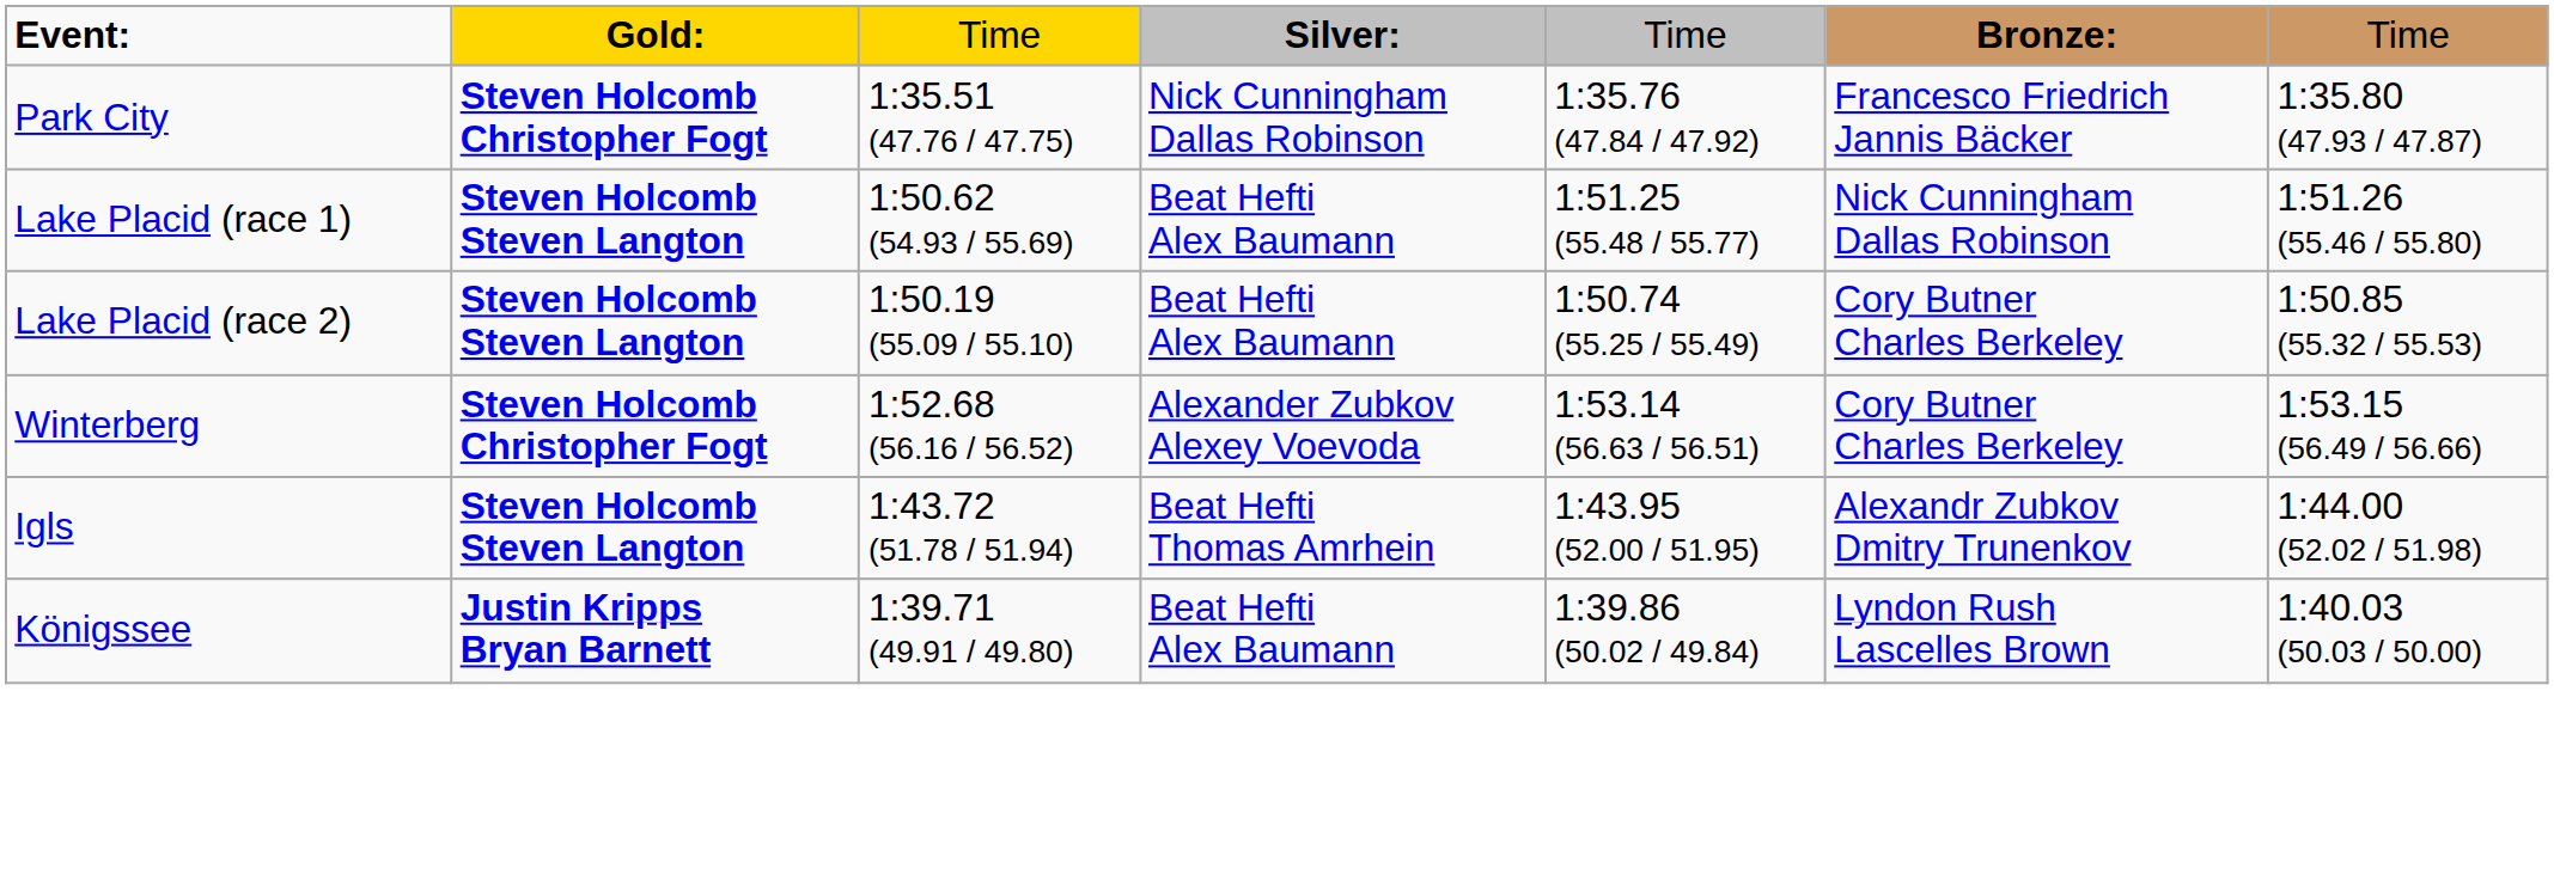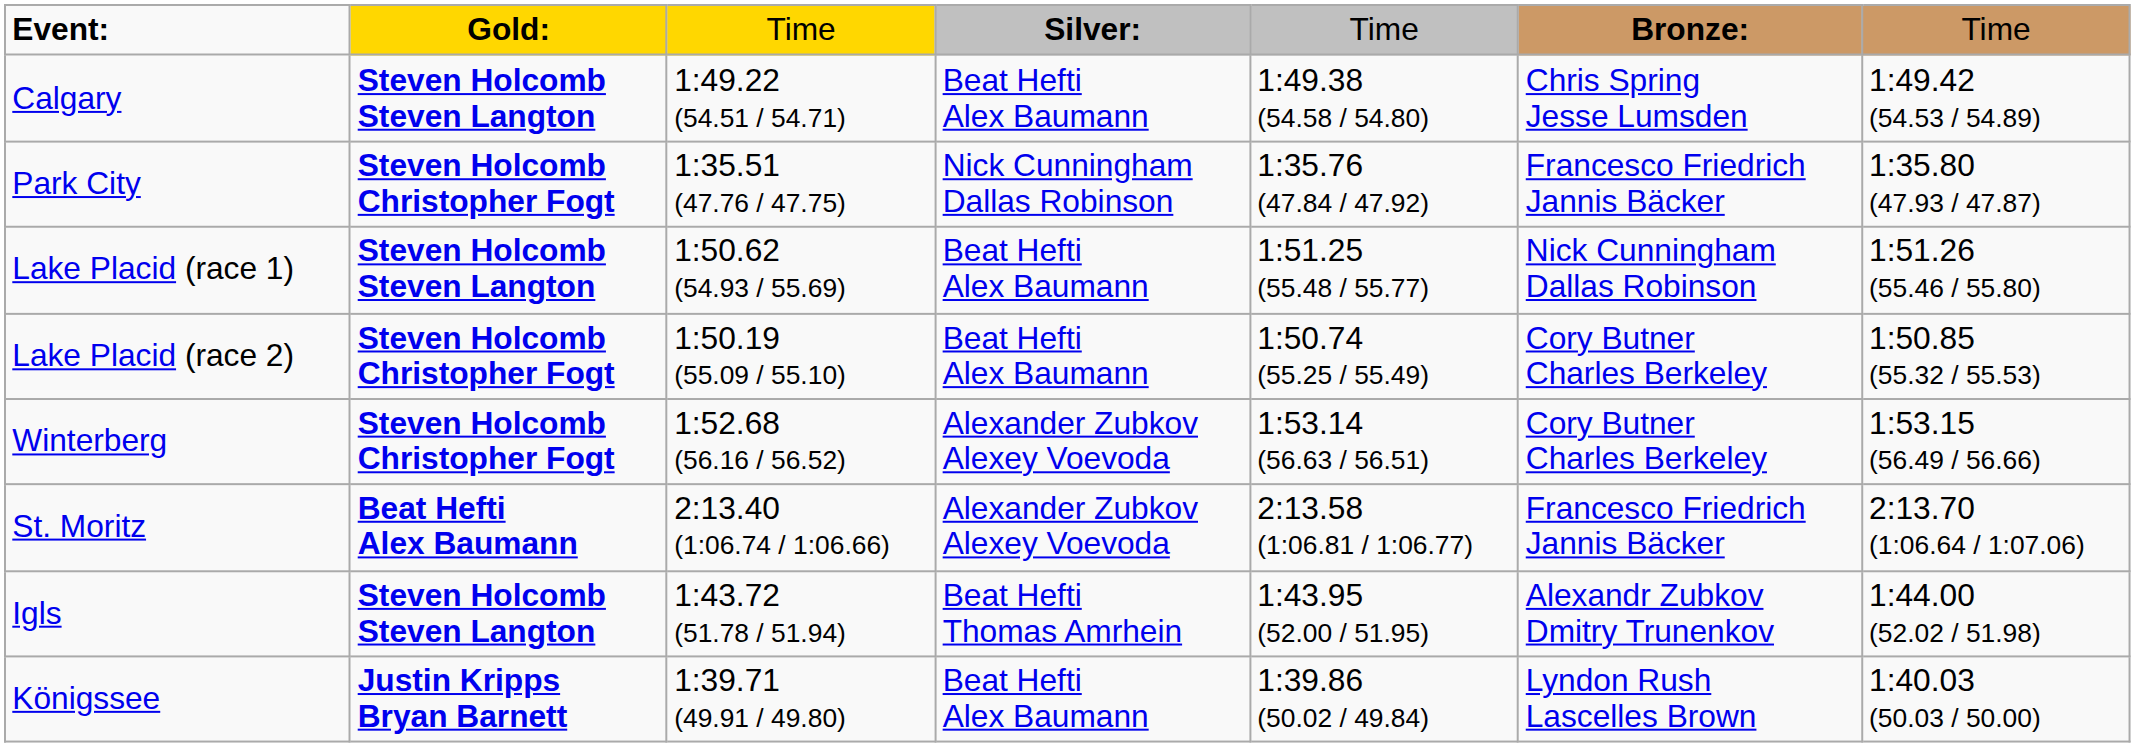+ row: Calgary | Steven Holcomb Steven Langton | 1:49.22 (54.51 / 54.71) | Beat Hefti Alex Baumann | 1:49.38 (54.58 / 54.80) | Chris Spring Jesse Lumsden | 1:49.42 (54.53 / 54.89)
Lake Placid (race 2) | column 2: Steven Holcomb Steven Langton -> Steven Holcomb Christopher Fogt
+ row: St. Moritz | Beat Hefti Alex Baumann | 2:13.40 (1:06.74 / 1:06.66) | Alexander Zubkov Alexey Voevoda | 2:13.58 (1:06.81 / 1:06.77) | Francesco Friedrich Jannis Bäcker | 2:13.70 (1:06.64 / 1:07.06)
